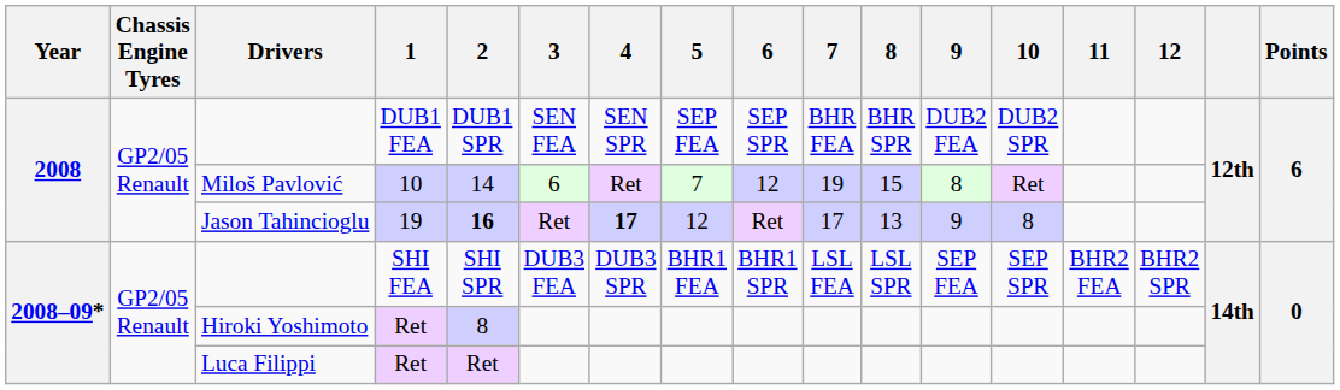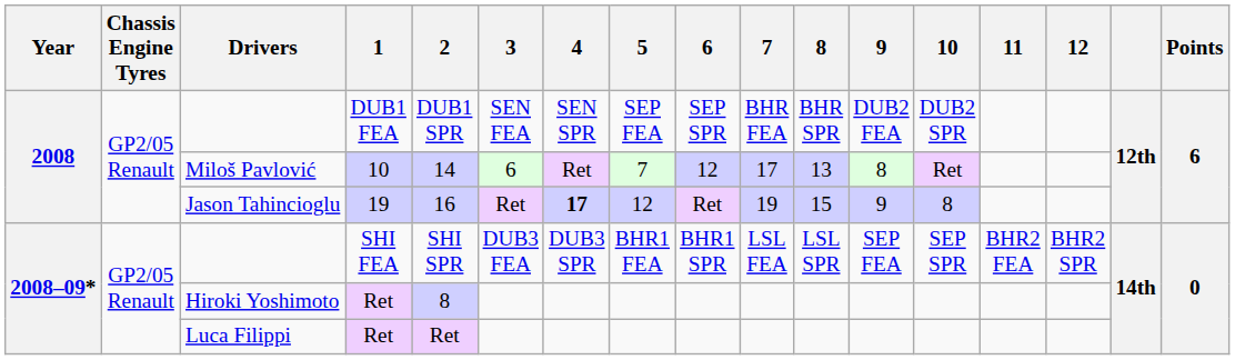Miloš Pavlović | 7: 19 -> 17
Miloš Pavlović | 8: 15 -> 13
Jason Tahincioglu | 2: bold -> normal
Jason Tahincioglu | 7: 17 -> 19
Jason Tahincioglu | 8: 13 -> 15
